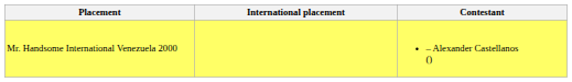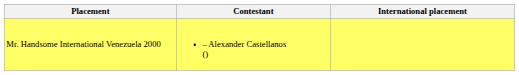columns swapped: Contestant <-> International placement
